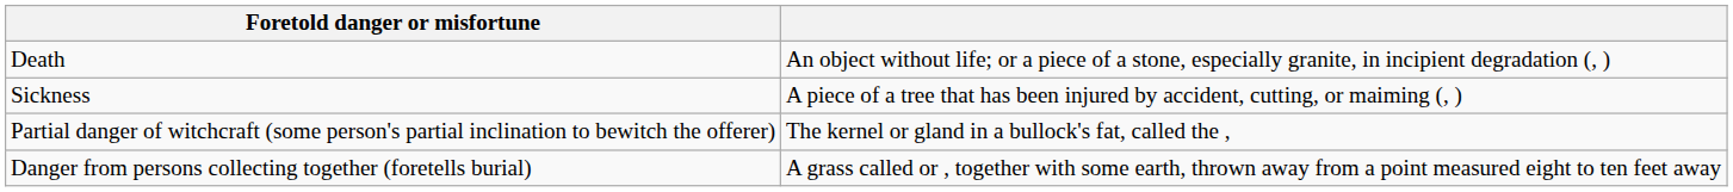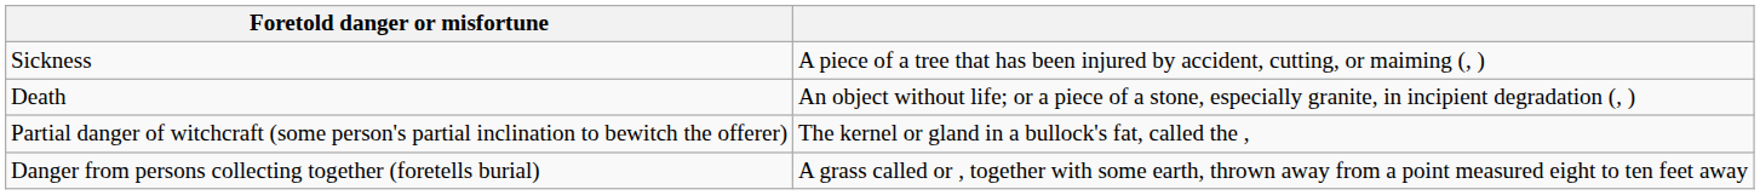rows swapped: Sickness <-> Death
